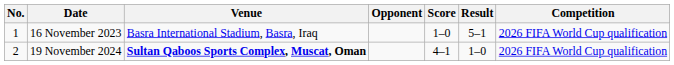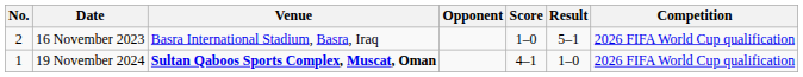16 November 2023 | No.: 1 -> 2
19 November 2024 | No.: 2 -> 1
